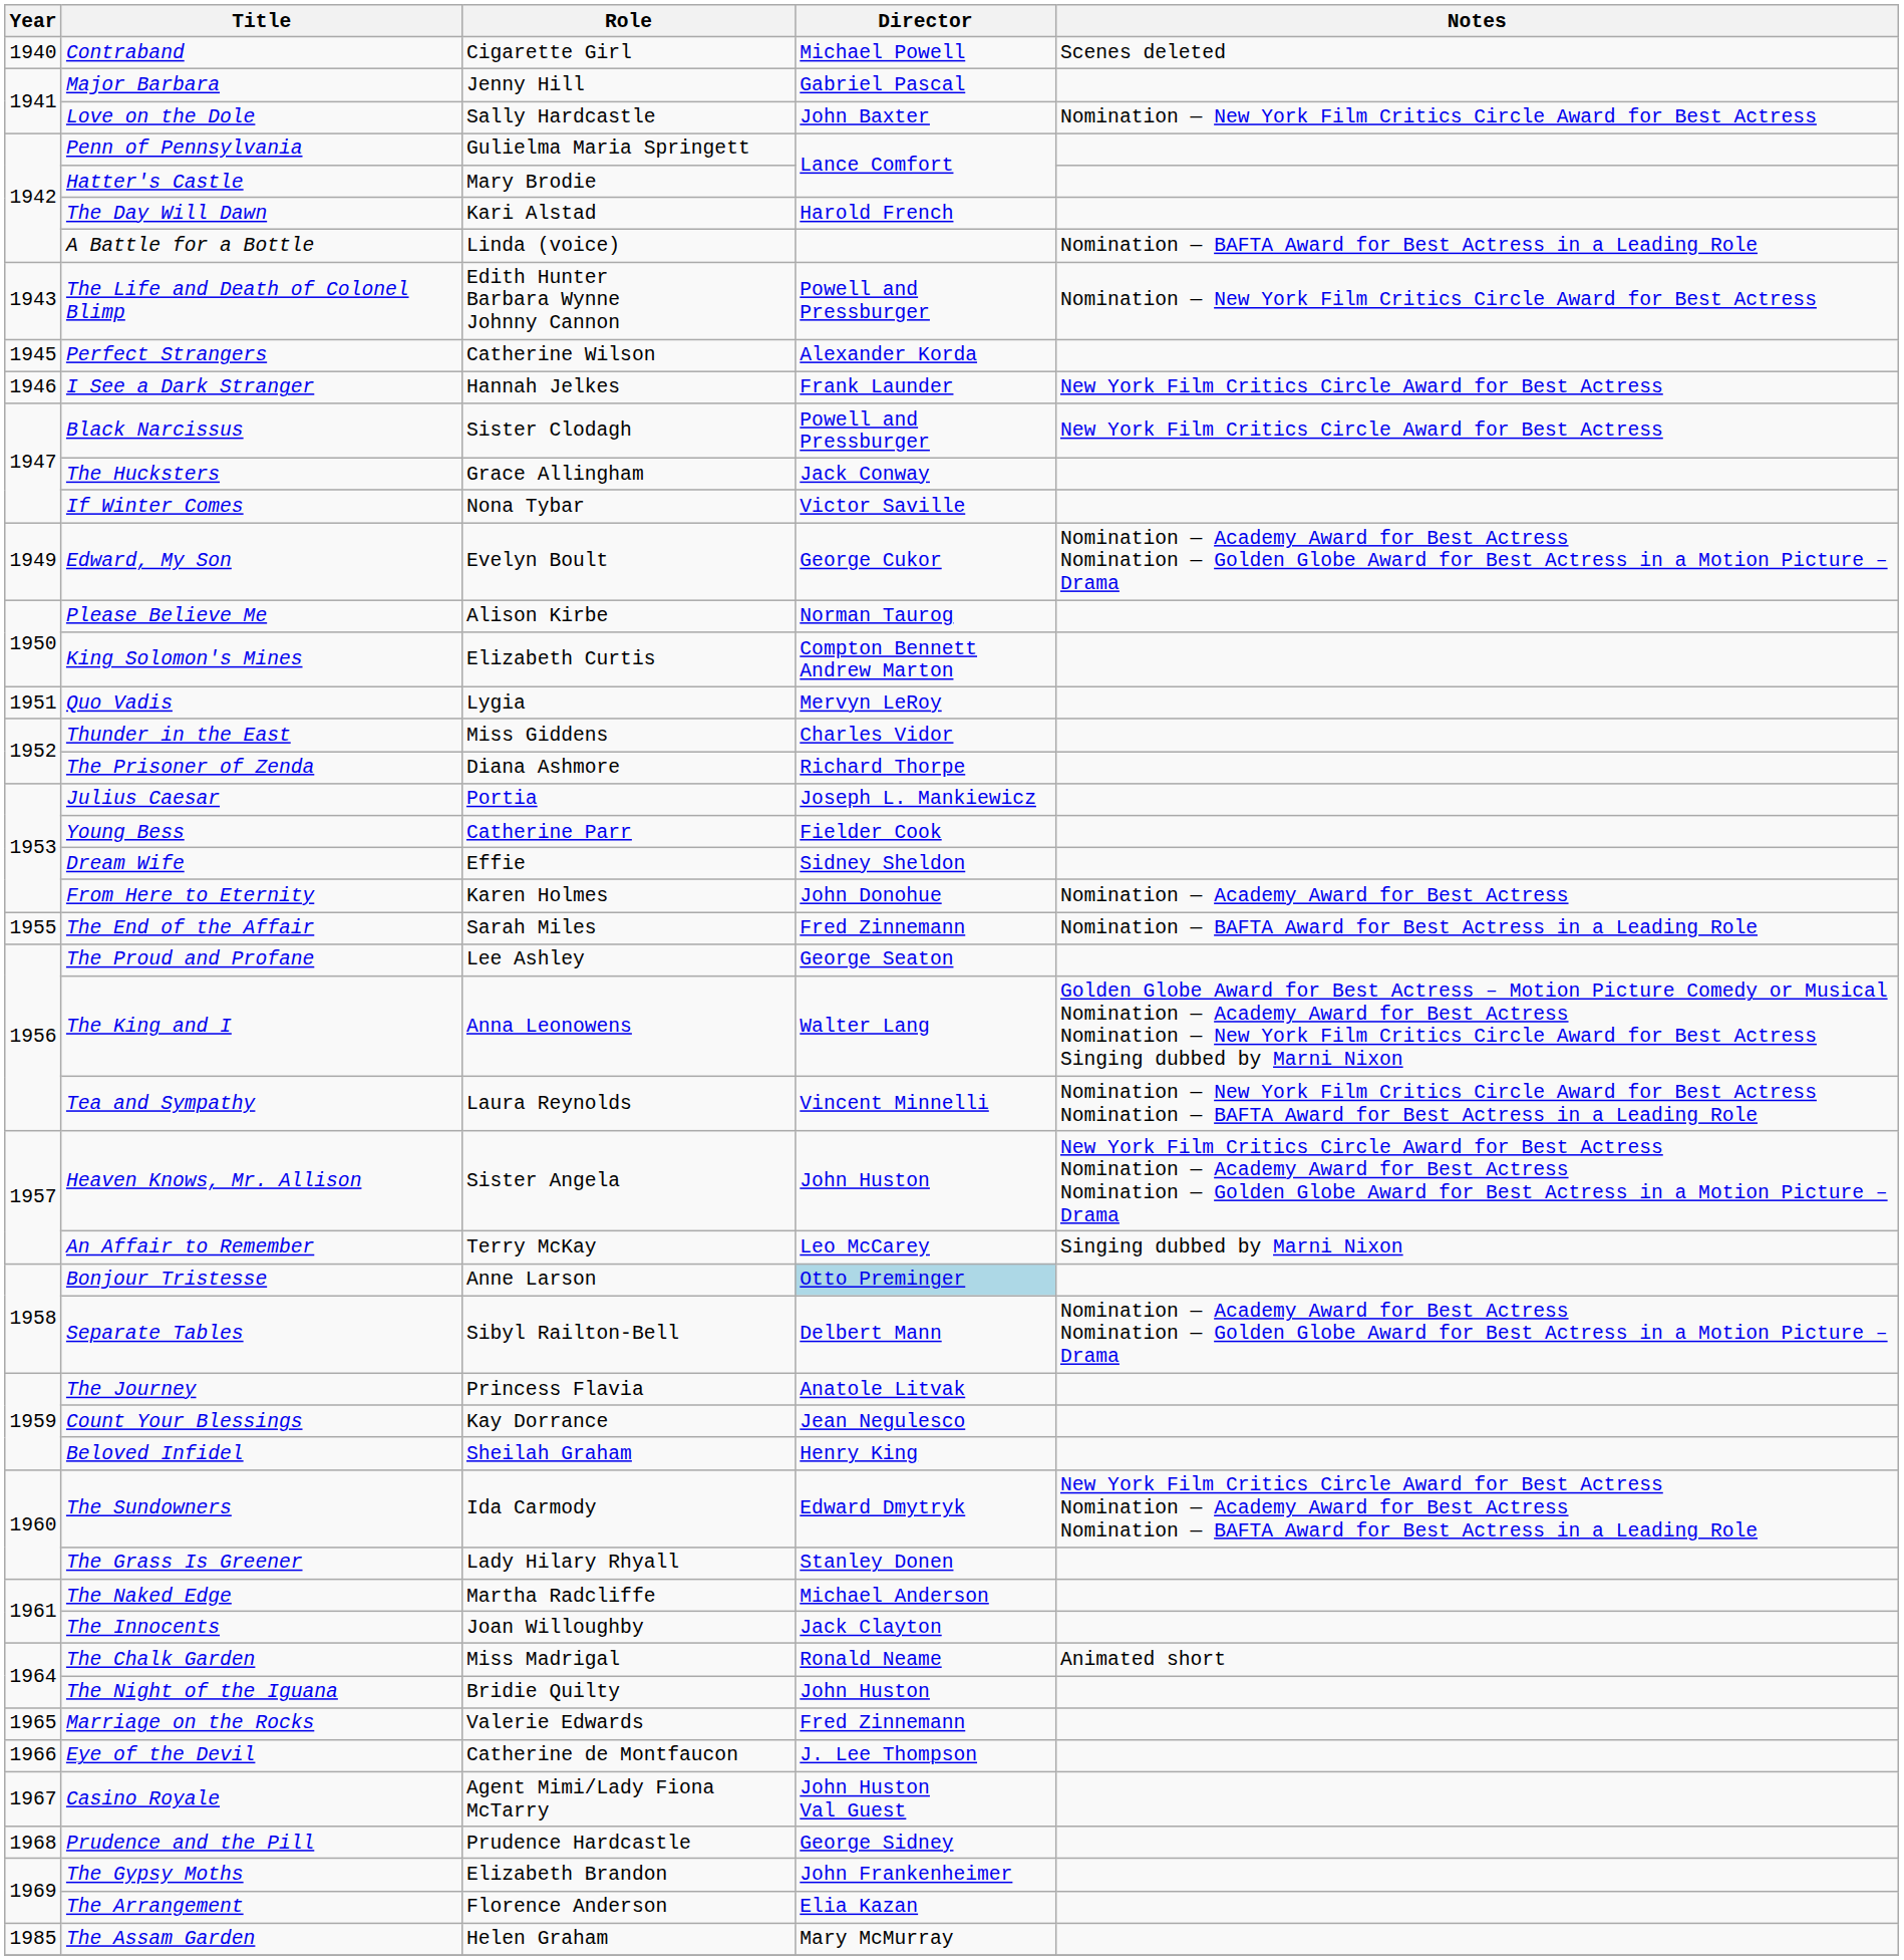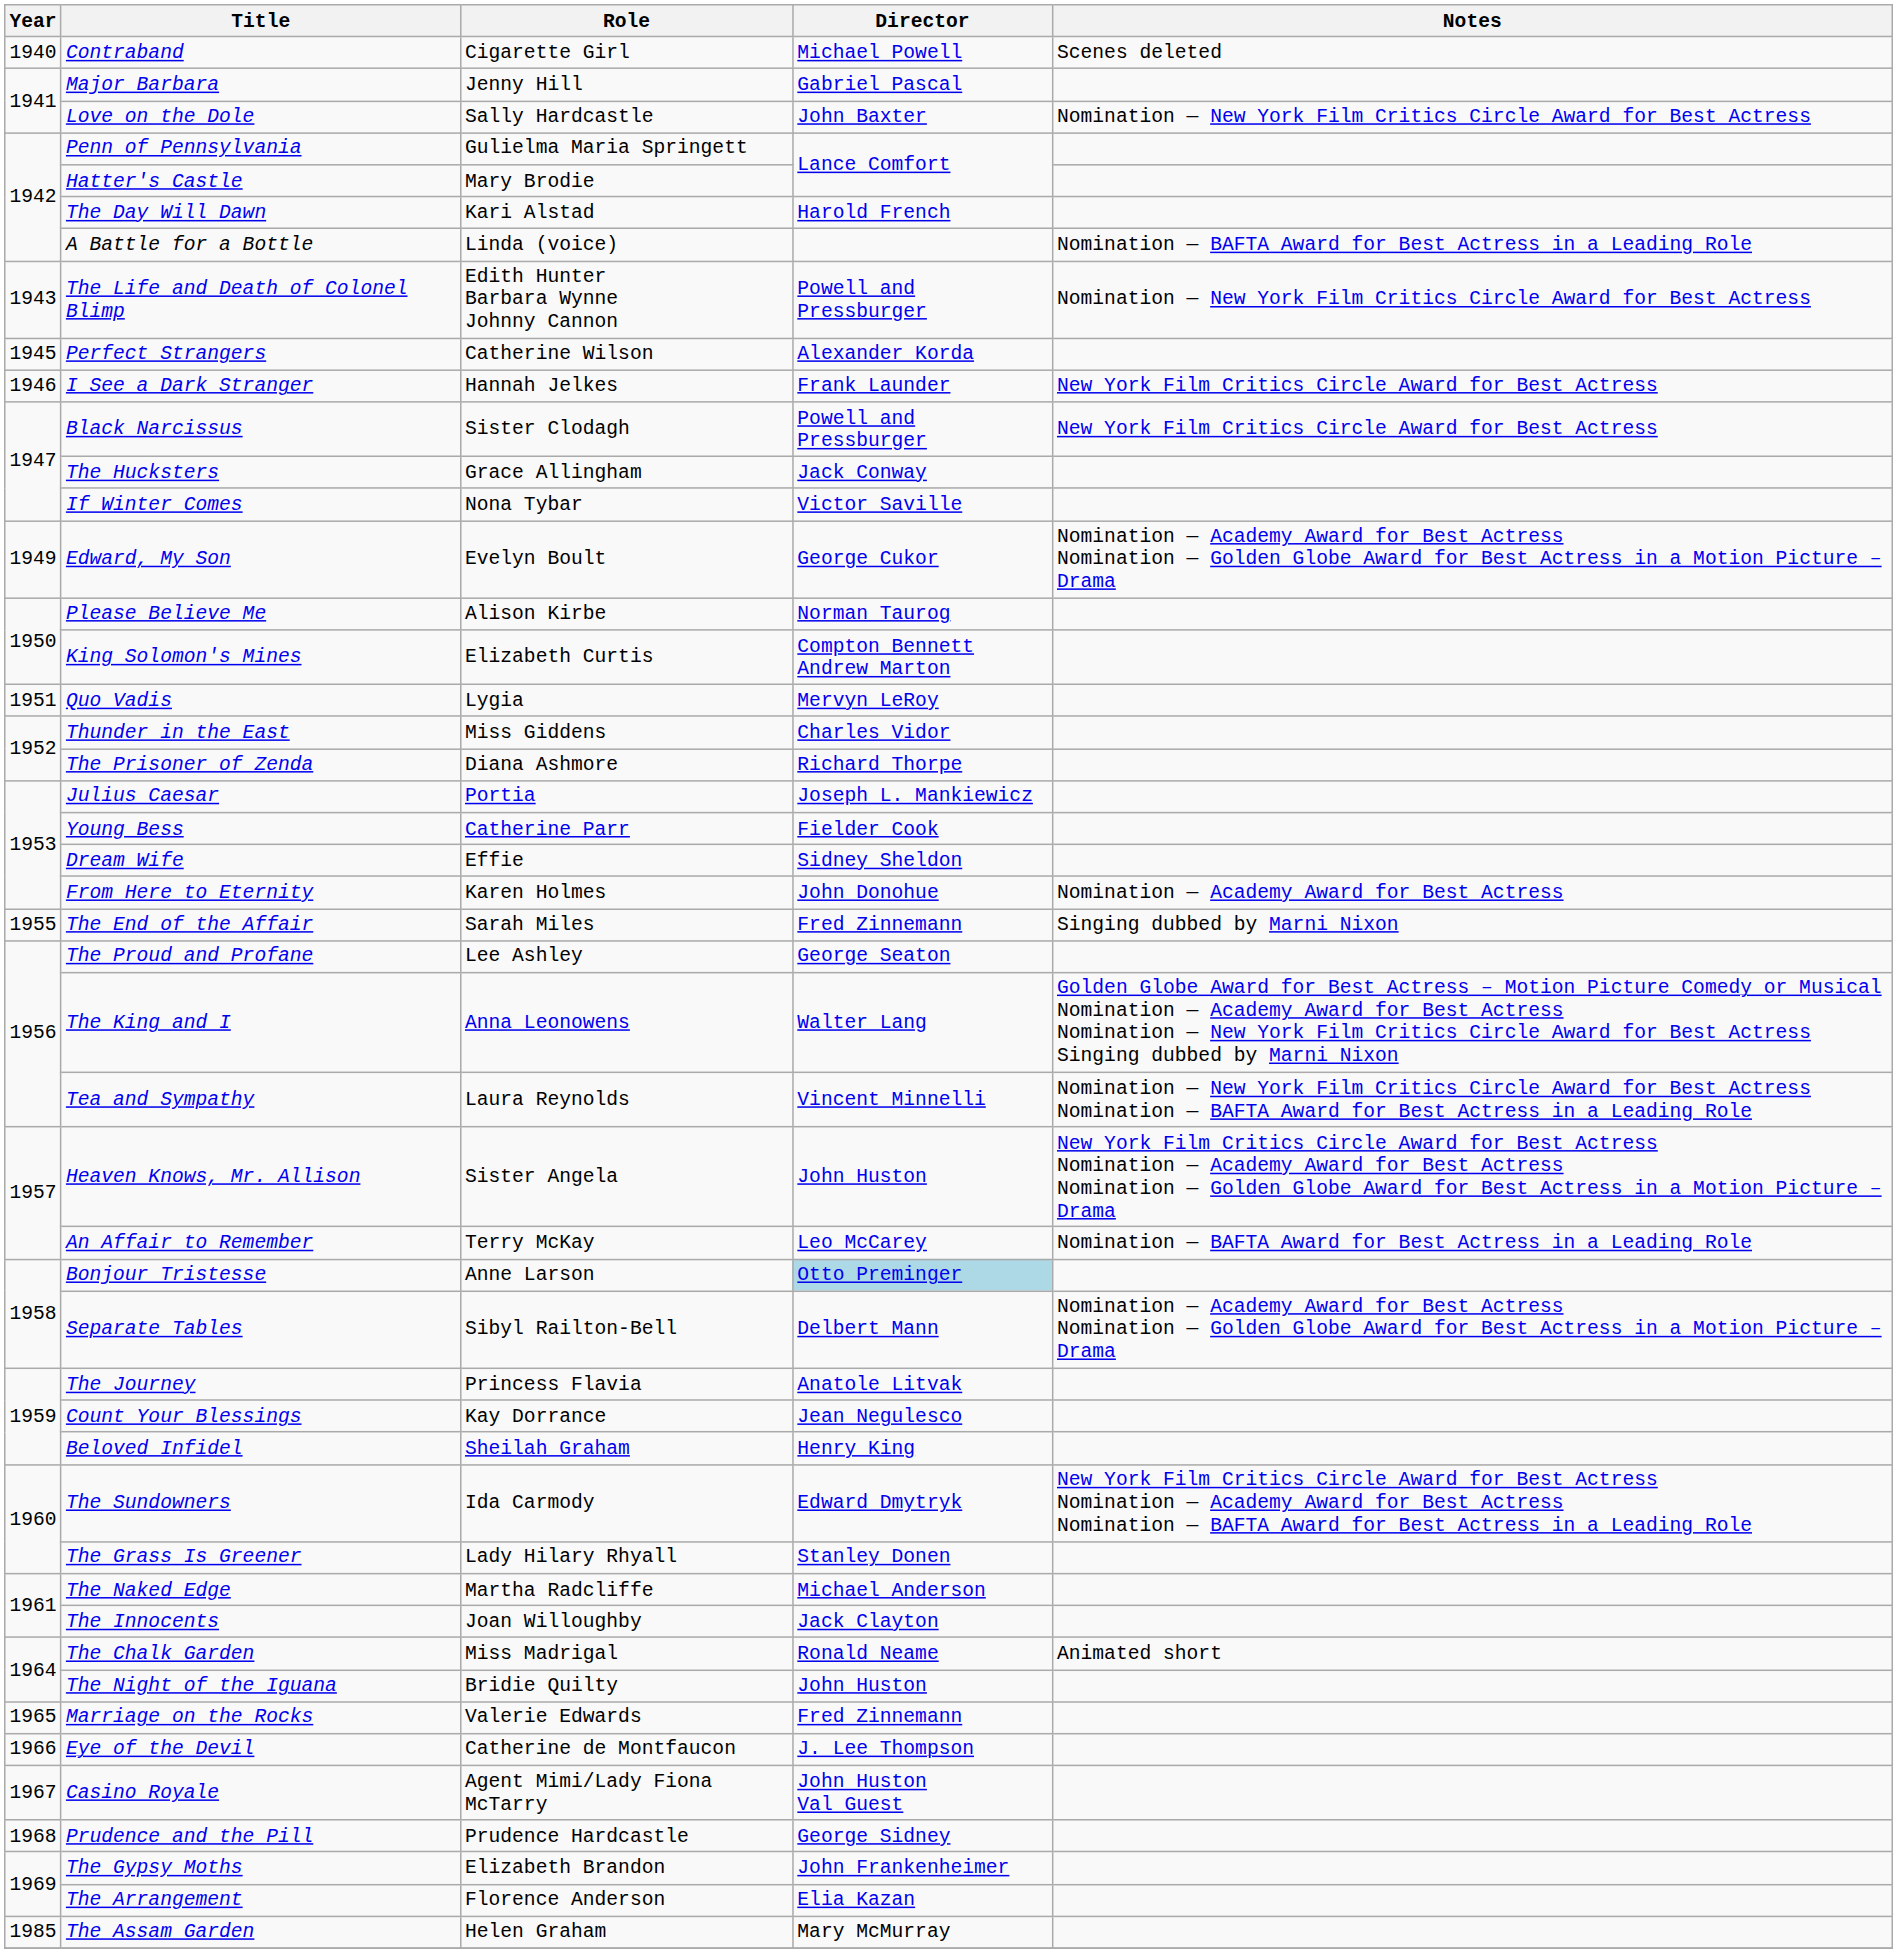The End of the Affair | Notes: Nomination — BAFTA Award for Best Actress in a Leading Role -> Singing dubbed by Marni Nixon
An Affair to Remember | Notes: Singing dubbed by Marni Nixon -> Nomination — BAFTA Award for Best Actress in a Leading Role
